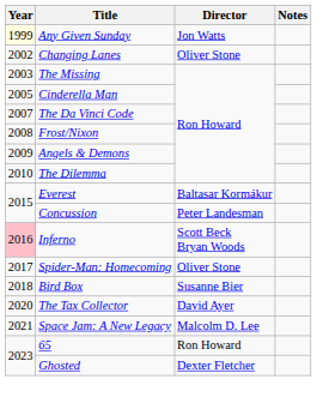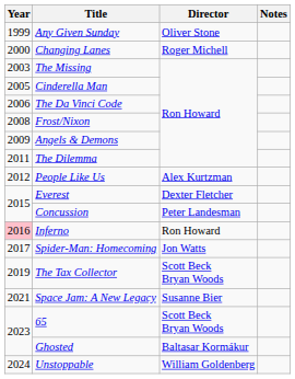Any Given Sunday | Year: lightyellow background -> no background
Any Given Sunday | Director: Jon Watts -> Oliver Stone
Changing Lanes | Year: 2002 -> 2000
Changing Lanes | Director: Oliver Stone -> Roger Michell
The Da Vinci Code | Year: 2007 -> 2006
The Dilemma | Year: 2010 -> 2011
+ row: 2012 | People Like Us | Alex Kurtzman
Everest | Director: Baltasar Kormákur -> Dexter Fletcher
Inferno | Director: Scott Beck Bryan Woods -> Ron Howard
Spider-Man: Homecoming | Director: Oliver Stone -> Jon Watts
- row: 2018 | Bird Box | Susanne Bier
The Tax Collector | Year: 2020 -> 2019
The Tax Collector | Director: David Ayer -> Scott Beck Bryan Woods
Space Jam: A New Legacy | Director: Malcolm D. Lee -> Susanne Bier
65 | Director: Ron Howard -> Scott Beck Bryan Woods
Ghosted | Director: Dexter Fletcher -> Baltasar Kormákur
+ row: 2024 | Unstoppable | William Goldenberg
